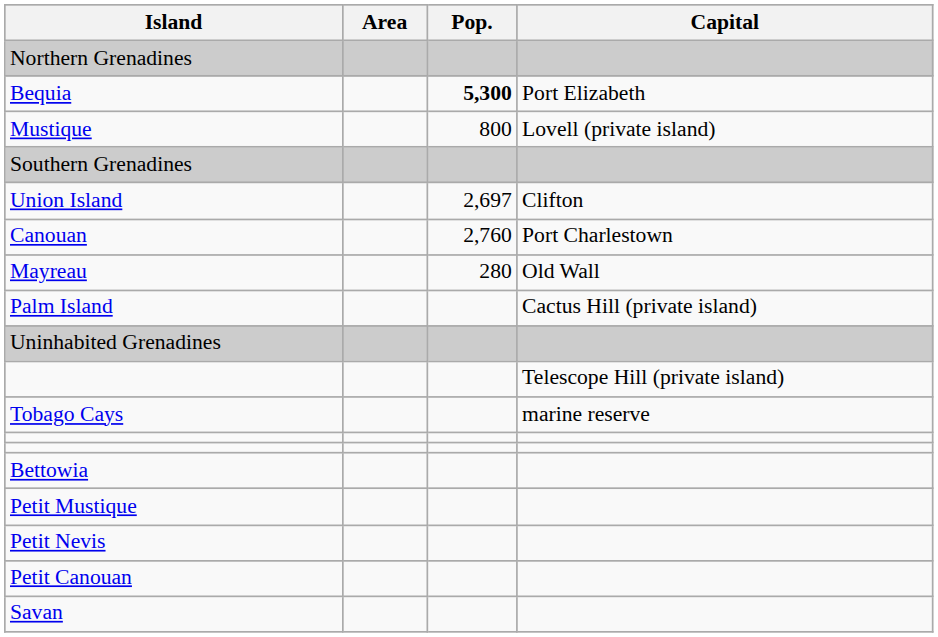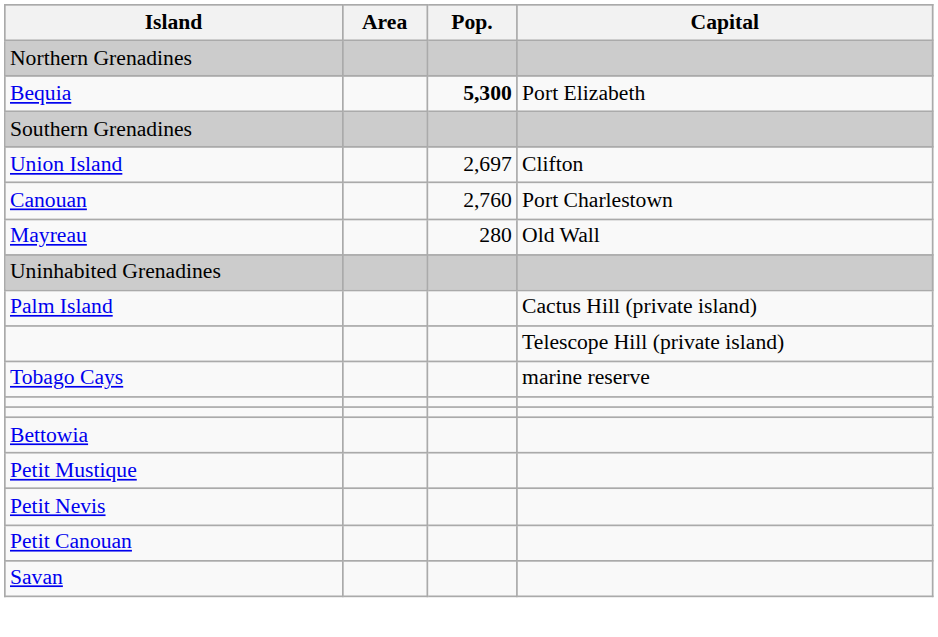- row: Mustique | 800 | Lovell (private island)
rows swapped: Uninhabited Grenadines <-> Palm Island
